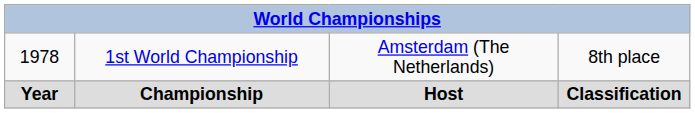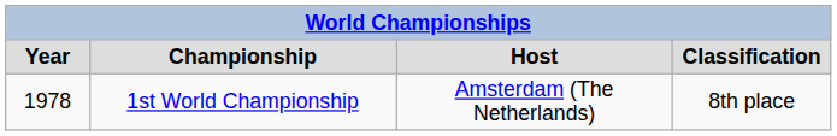rows swapped: Year <-> 1978
